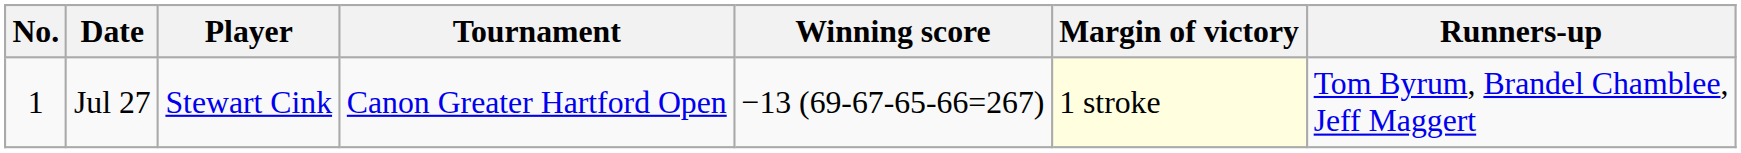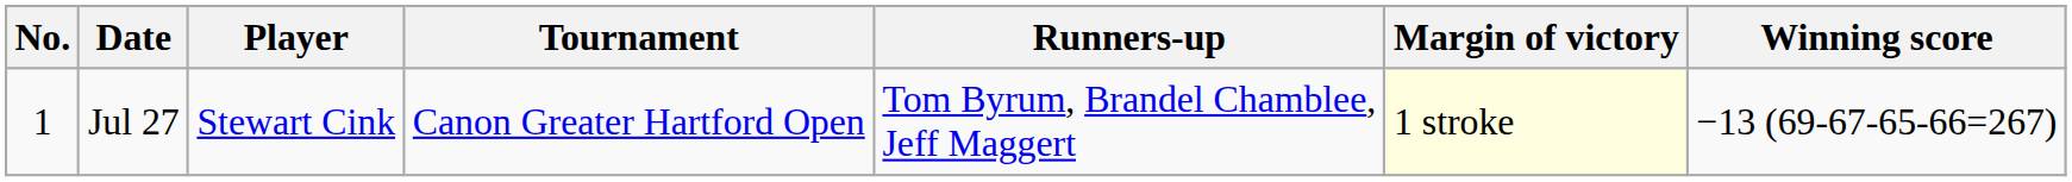columns swapped: Winning score <-> Runners-up
